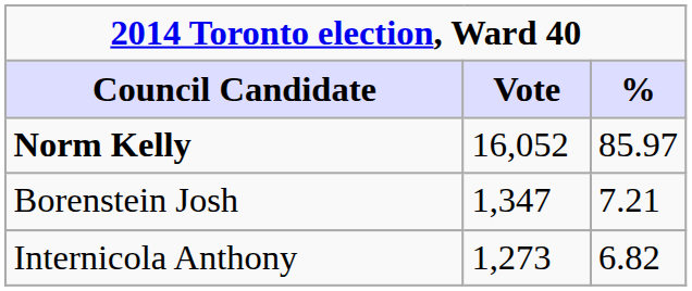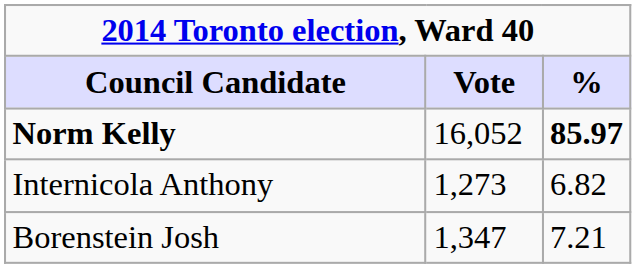Norm Kelly | %: normal -> bold
rows swapped: Borenstein Josh <-> Internicola Anthony
